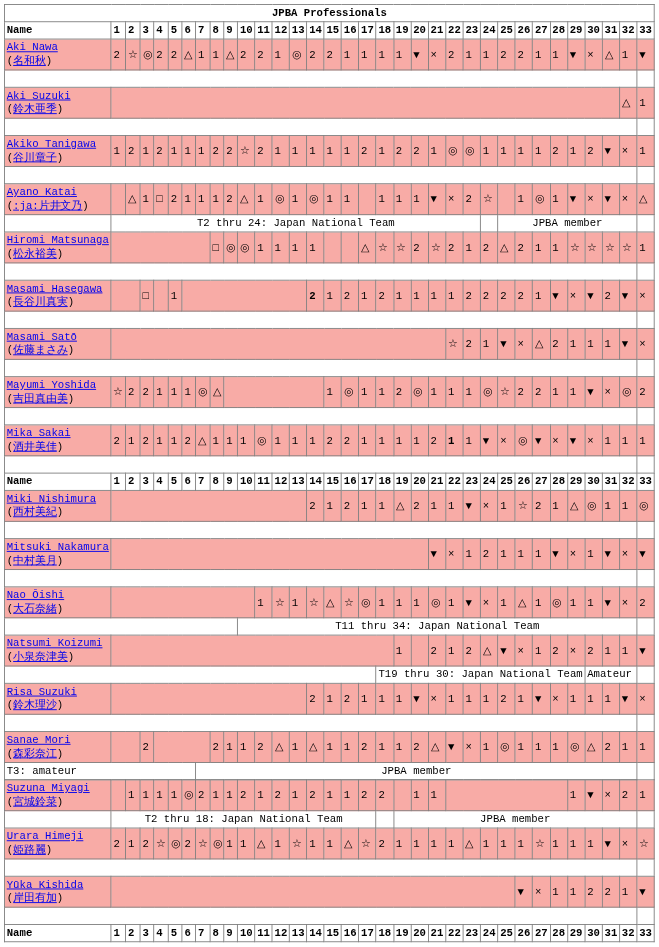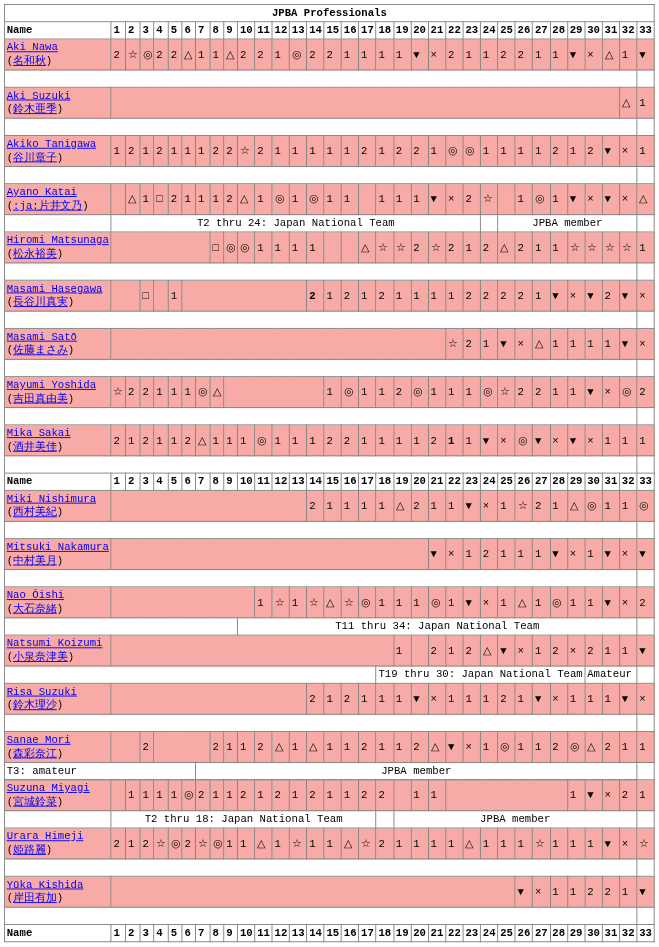Masami Satō (佐藤まさみ) | 28: 2 -> 1
Miki Nishimura (西村美紀) | 16: 2 -> 1
Sanae Mori (森彩奈江) | 28: 1 -> 2
